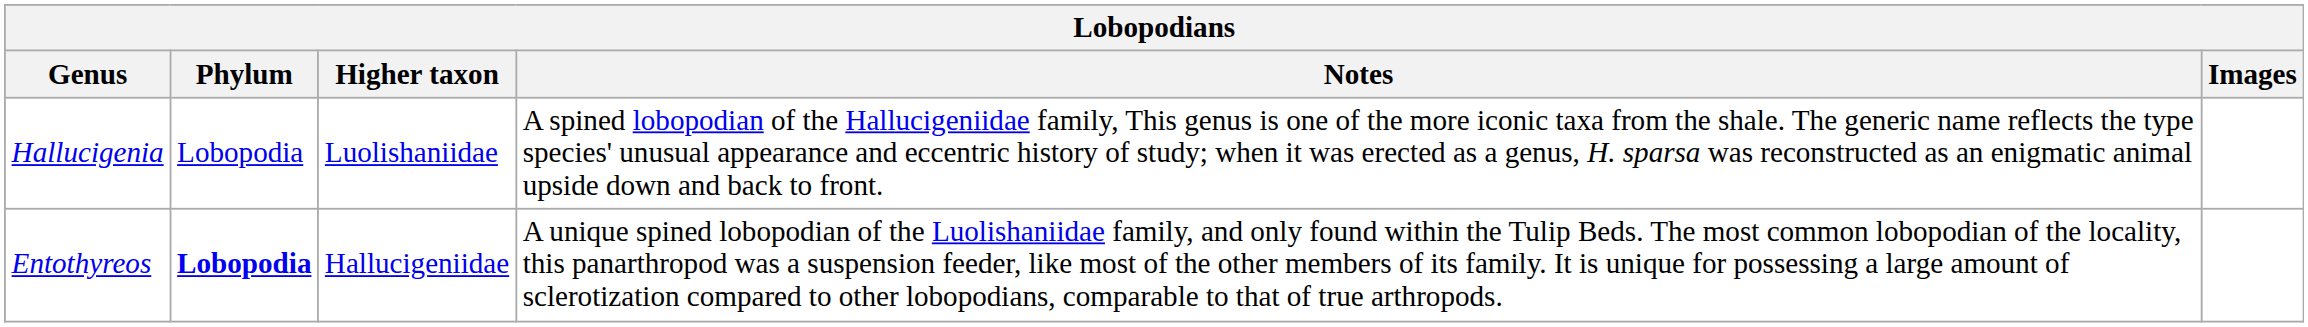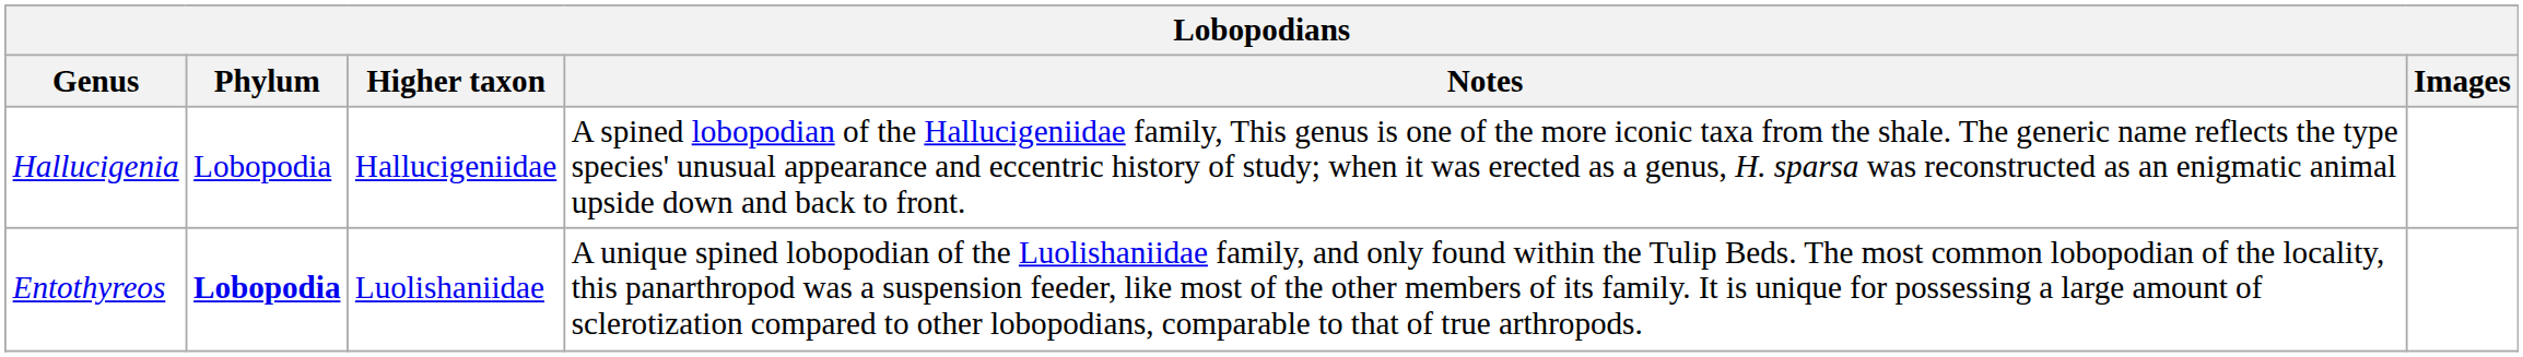Hallucigenia | Higher taxon: Luolishaniidae -> Hallucigeniidae
Entothyreos | Higher taxon: Hallucigeniidae -> Luolishaniidae
